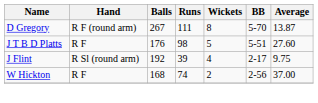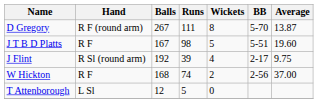J T B D Platts | Balls: 176 -> 167
J T B D Platts | Average: 27.60 -> 19.60
+ row: T Attenborough | L Sl | 12 | 5 | 0
